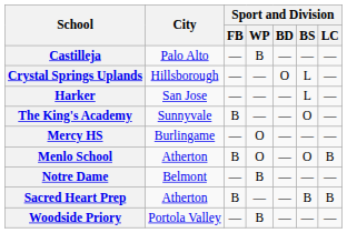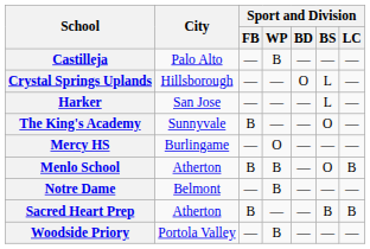Menlo School | Sport and Division / WP: O -> B
